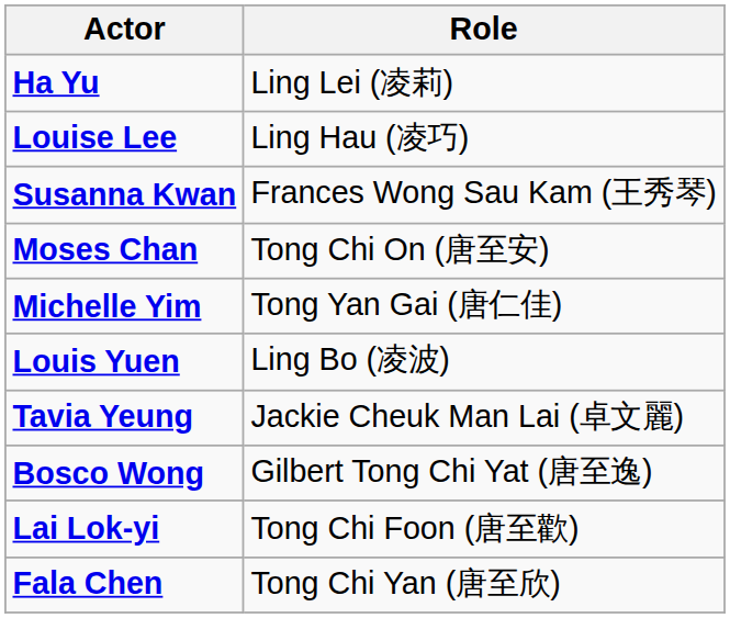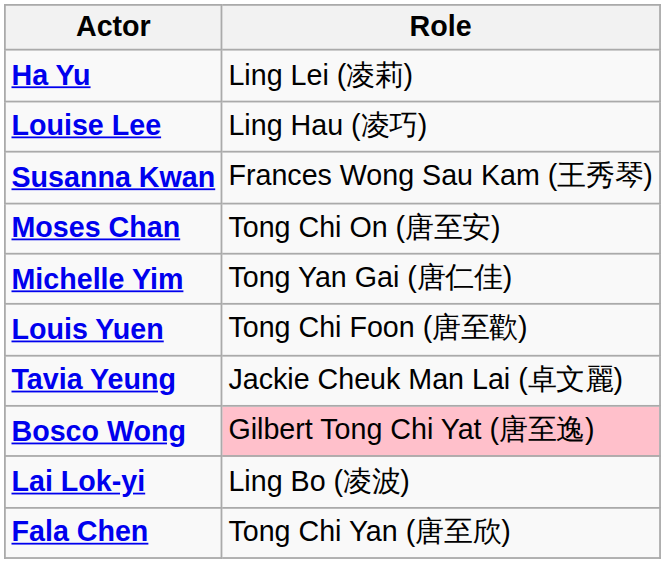Louis Yuen | Role: Ling Bo (凌波) -> Tong Chi Foon (唐至歡)
Bosco Wong | Role: no background -> pink background
Lai Lok-yi | Role: Tong Chi Foon (唐至歡) -> Ling Bo (凌波)
